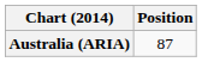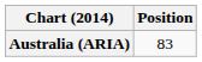Australia (ARIA) | Position: 87 -> 83
